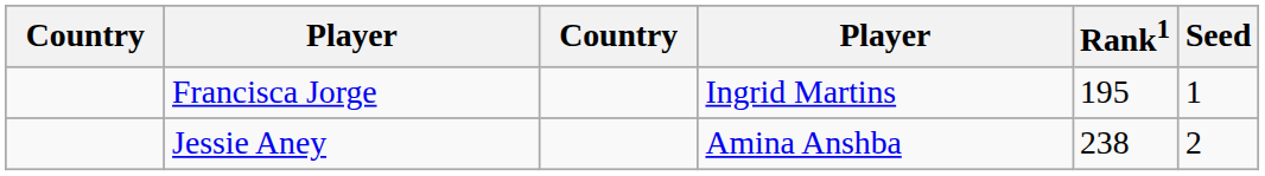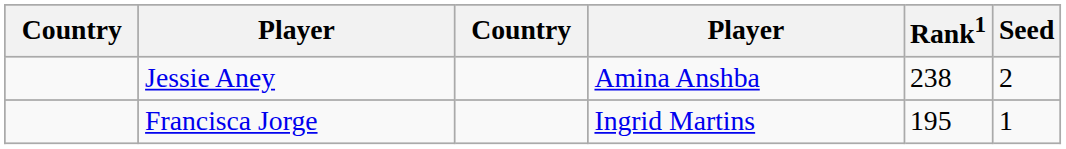rows swapped: Francisca Jorge <-> Jessie Aney
